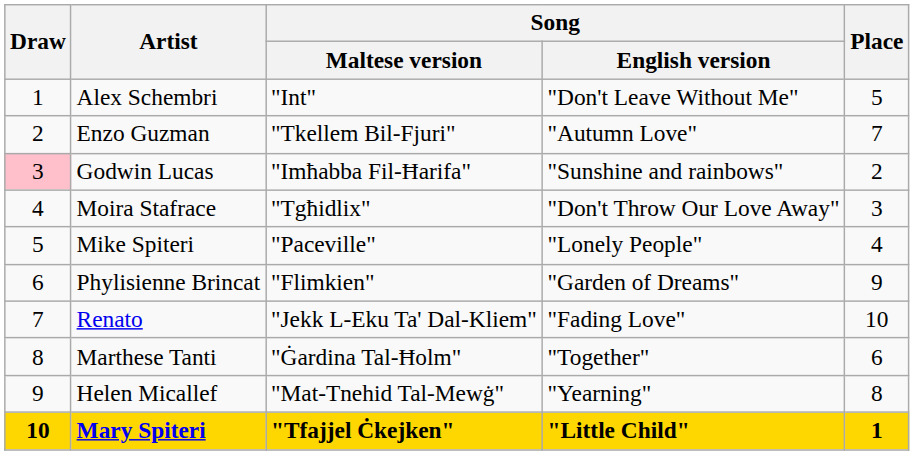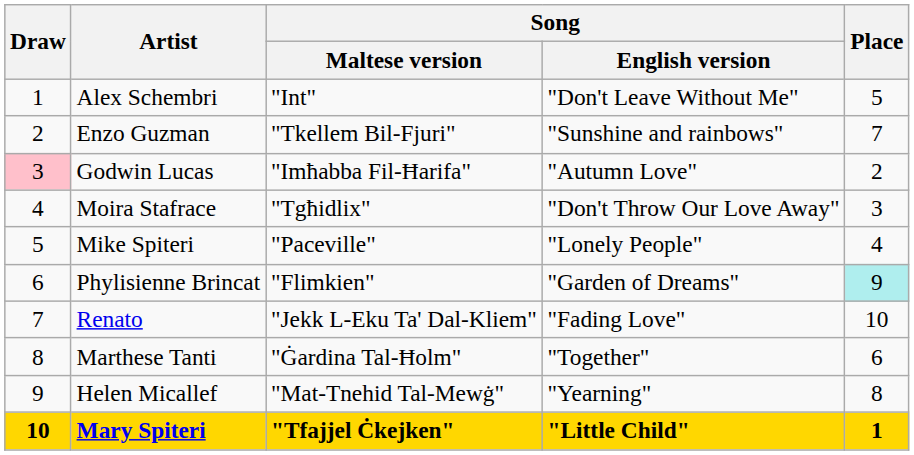Enzo Guzman | Song / English version: "Autumn Love" -> "Sunshine and rainbows"
Godwin Lucas | Song / English version: "Sunshine and rainbows" -> "Autumn Love"
Phylisienne Brincat | Place: no background -> paleturquoise background
